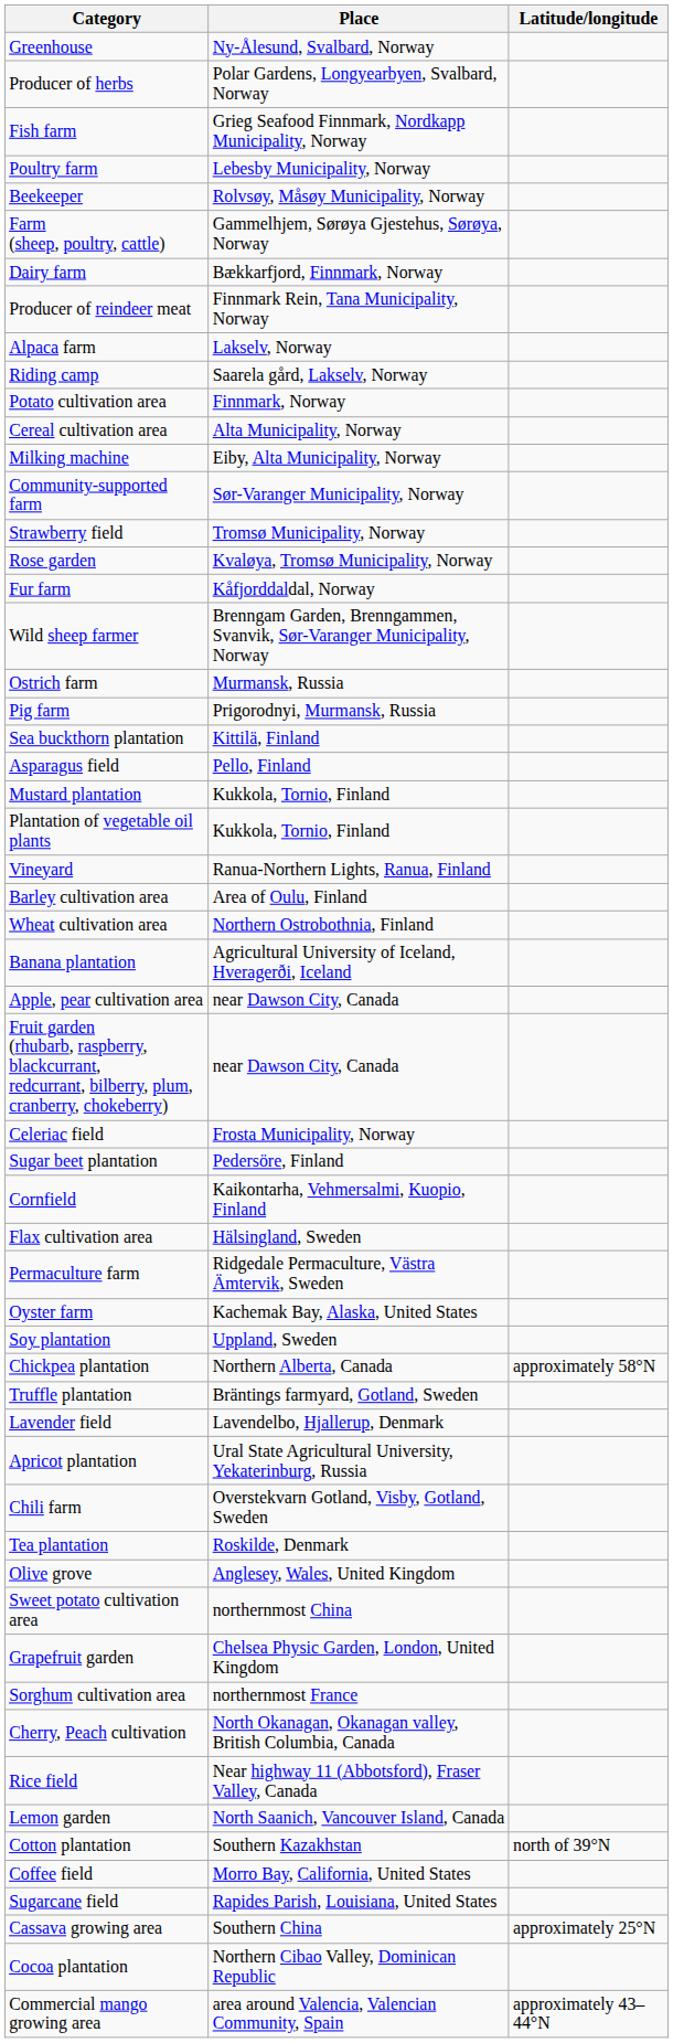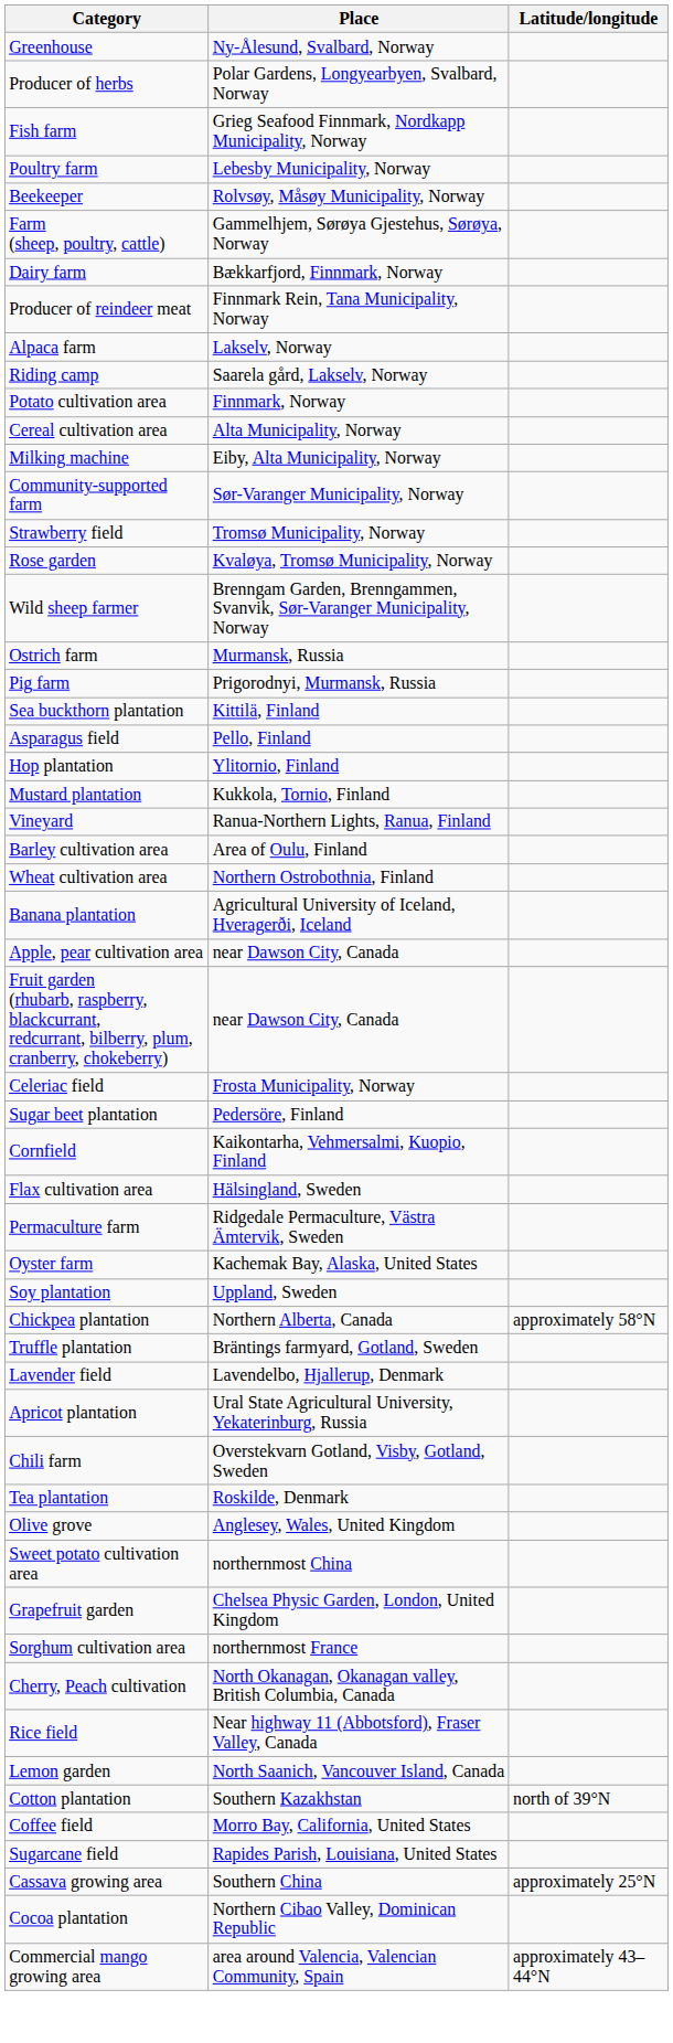- row: Fur farm | Kåfjorddaldal, Norway
+ row: Hop plantation | Ylitornio, Finland
- row: Plantation of vegetable oil plants | Kukkola, Tornio, Finland
